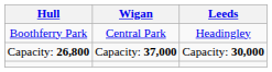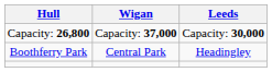rows swapped: Boothferry Park <-> Capacity: 26,800
